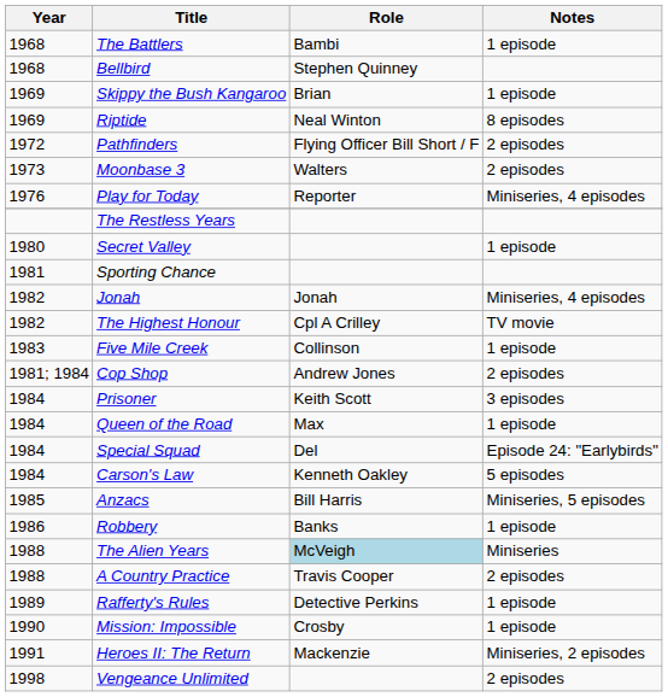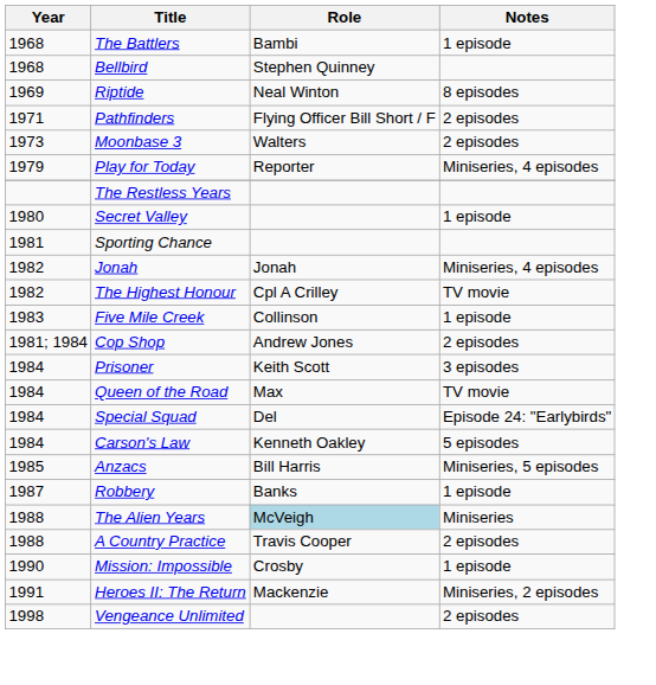- row: 1969 | Skippy the Bush Kangaroo | Brian | 1 episode
Pathfinders | Year: 1972 -> 1971
Play for Today | Year: 1976 -> 1979
Queen of the Road | Notes: 1 episode -> TV movie
Robbery | Year: 1986 -> 1987
- row: 1989 | Rafferty's Rules | Detective Perkins | 1 episode
